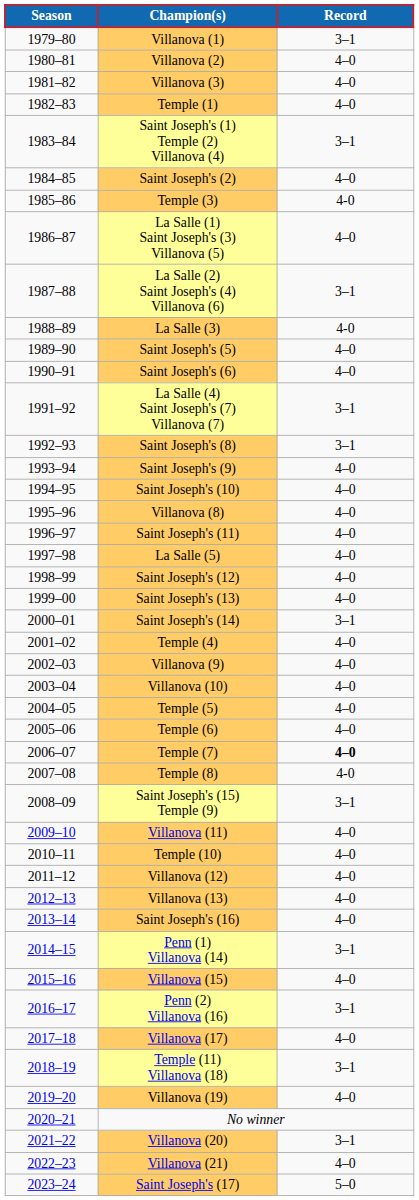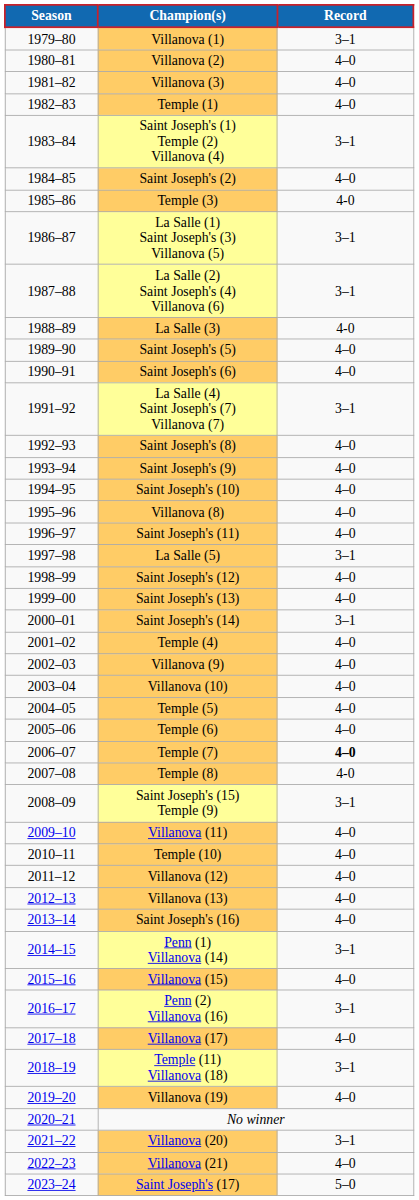La Salle (1) Saint Joseph's (3) Villanova (5) | Record: 4–0 -> 3–1
Saint Joseph's (8) | Record: 3–1 -> 4–0
La Salle (5) | Record: 4–0 -> 3–1
